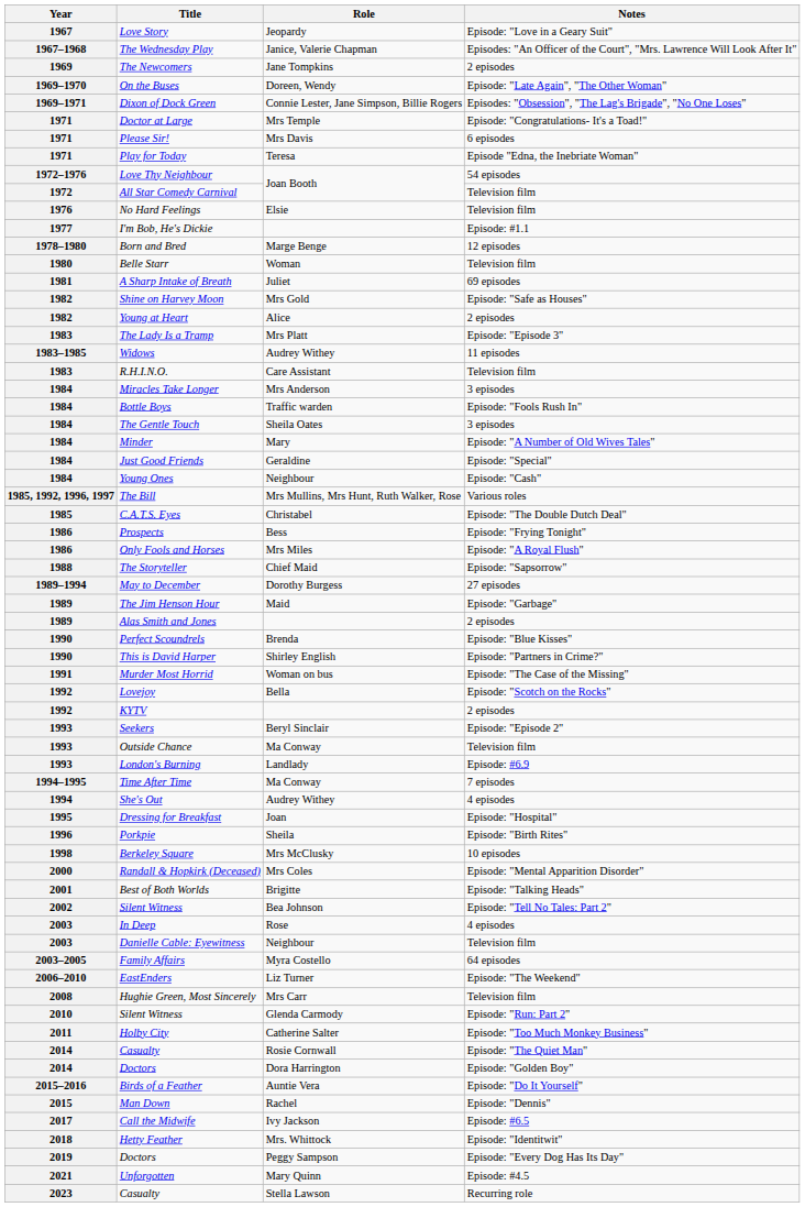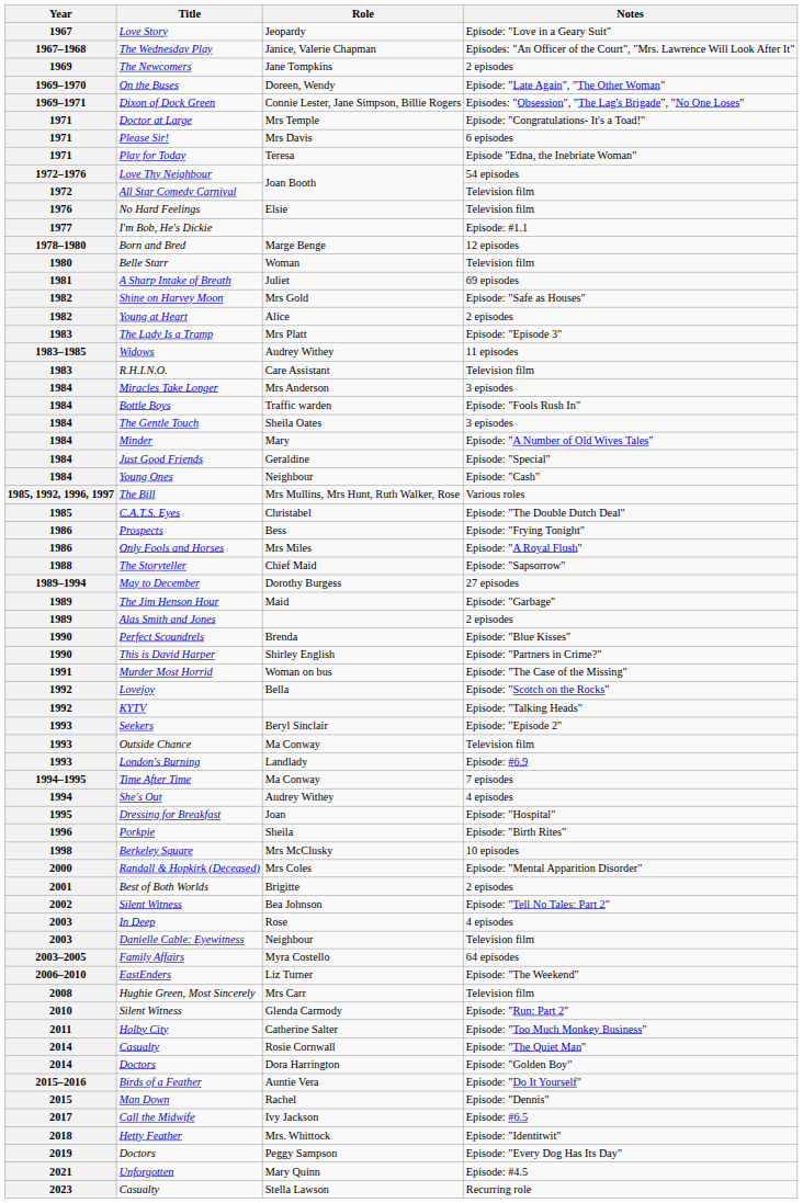KYTV | Notes: 2 episodes -> Episode: "Talking Heads"
Best of Both Worlds | Notes: Episode: "Talking Heads" -> 2 episodes
